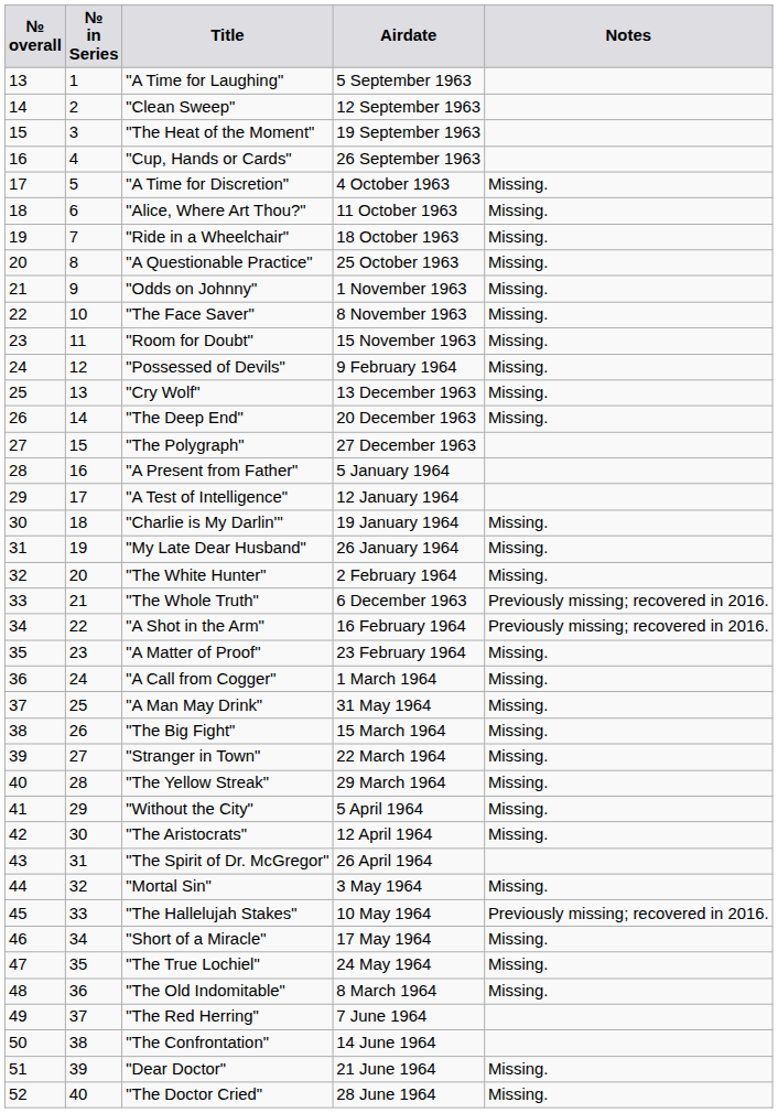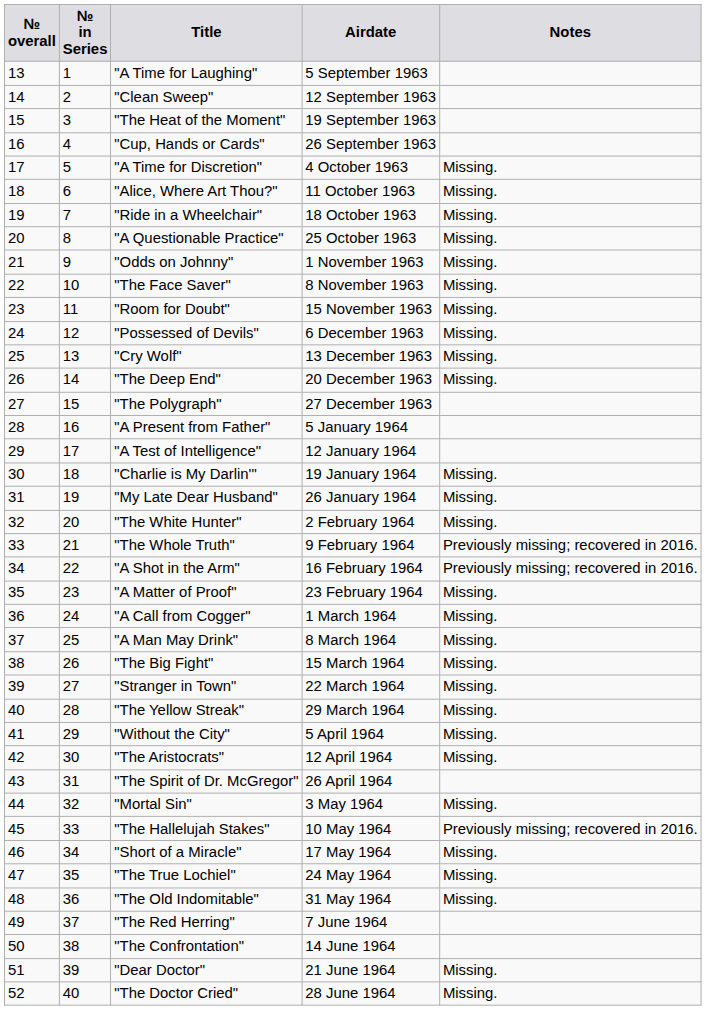"Possessed of Devils" | Airdate: 9 February 1964 -> 6 December 1963
"The Whole Truth" | Airdate: 6 December 1963 -> 9 February 1964
"A Man May Drink" | Airdate: 31 May 1964 -> 8 March 1964
"The Old Indomitable" | Airdate: 8 March 1964 -> 31 May 1964
